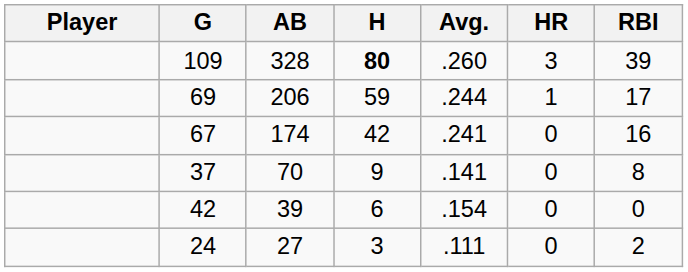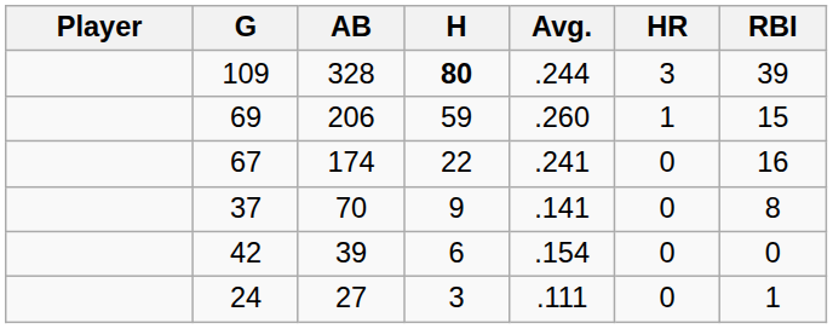109 | Avg.: .260 -> .244
69 | Avg.: .244 -> .260
69 | RBI: 17 -> 15
67 | H: 42 -> 22
24 | RBI: 2 -> 1
